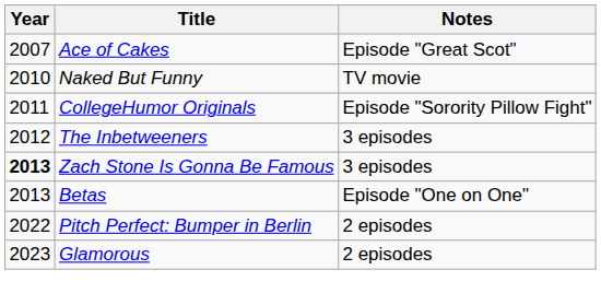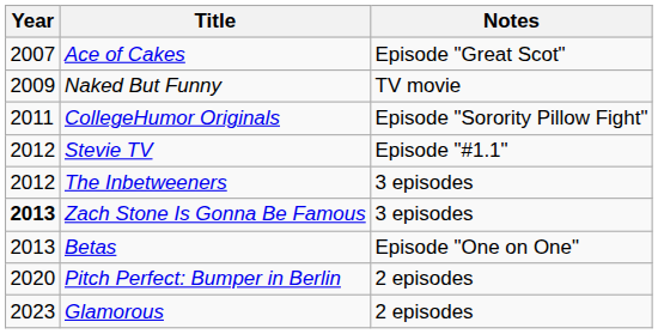Naked But Funny | Year: 2010 -> 2009
+ row: 2012 | Stevie TV | Episode "#1.1"
Pitch Perfect: Bumper in Berlin | Year: 2022 -> 2020
